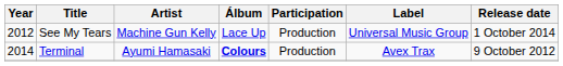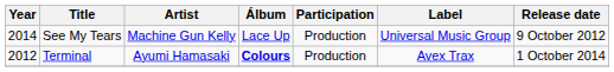See My Tears | Year: 2012 -> 2014
See My Tears | Release date: 1 October 2014 -> 9 October 2012
Terminal | Year: 2014 -> 2012
Terminal | Release date: 9 October 2012 -> 1 October 2014
